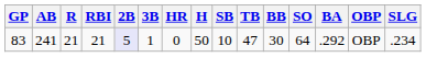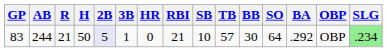columns swapped: H <-> RBI
83 | AB: 241 -> 244
83 | TB: 47 -> 57
83 | SLG: no background -> lightgreen background
